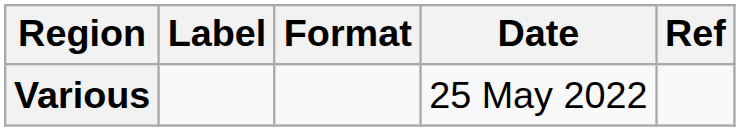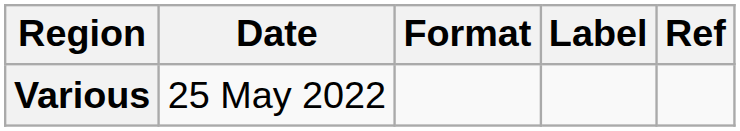columns swapped: Date <-> Label
